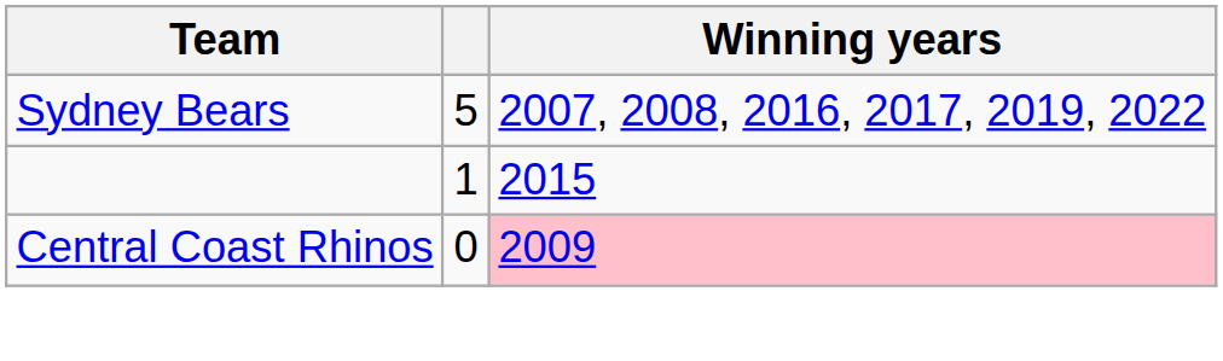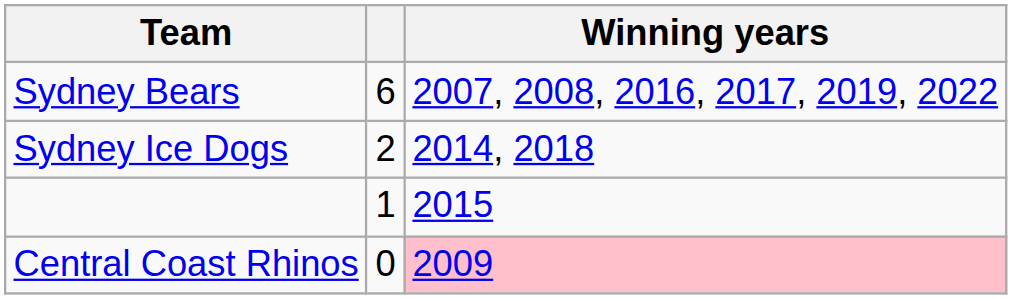Sydney Bears | column 2: 5 -> 6
+ row: Sydney Ice Dogs | 2 | 2014, 2018
